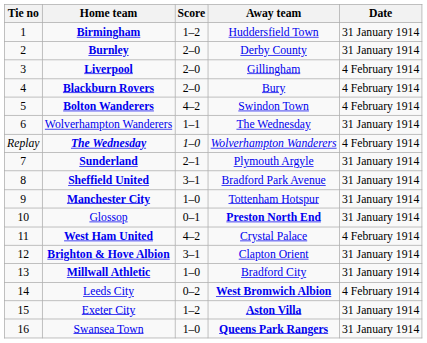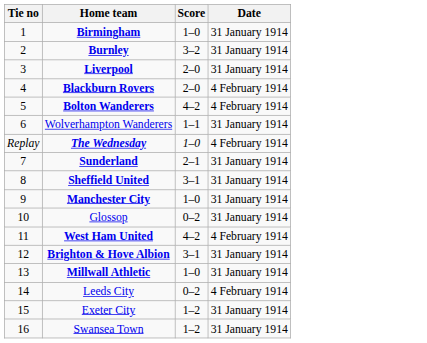- column: Away team | Huddersfield Town | Derby County | Gillingham | Bury | Swindon Town | The Wednesday | Wolverhampton Wanderers | Plymouth Argyle | Bradford Park Avenue | Tottenham Hotspur | Preston North End | Crystal Palace | Clapton Orient | Bradford City | West Bromwich Albion | Aston Villa | Queens Park Rangers
Birmingham | Score: 1–2 -> 1–0
Burnley | Score: 2–0 -> 3–2
Liverpool | Date: 4 February 1914 -> 31 January 1914
Glossop | Score: 0–1 -> 0–2
Swansea Town | Score: 1–0 -> 1–2
